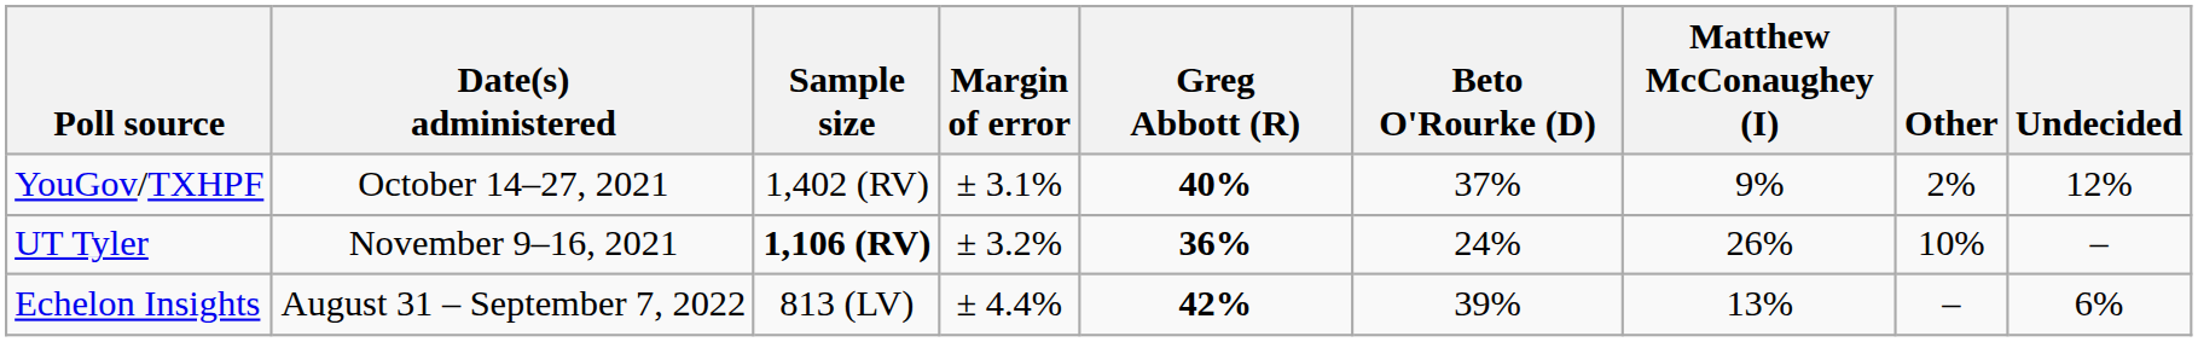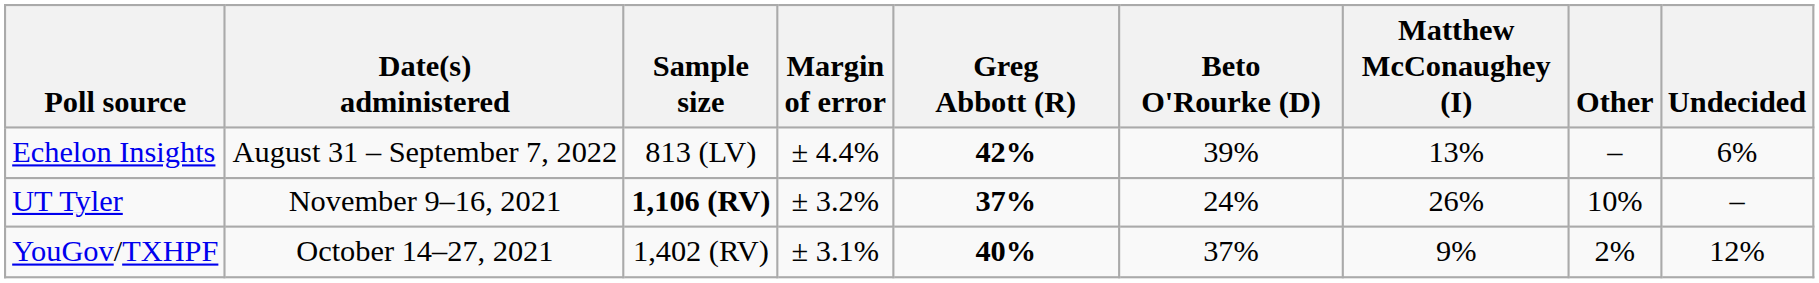rows swapped: Echelon Insights <-> YouGov/TXHPF
UT Tyler | Greg Abbott (R): 36% -> 37%
